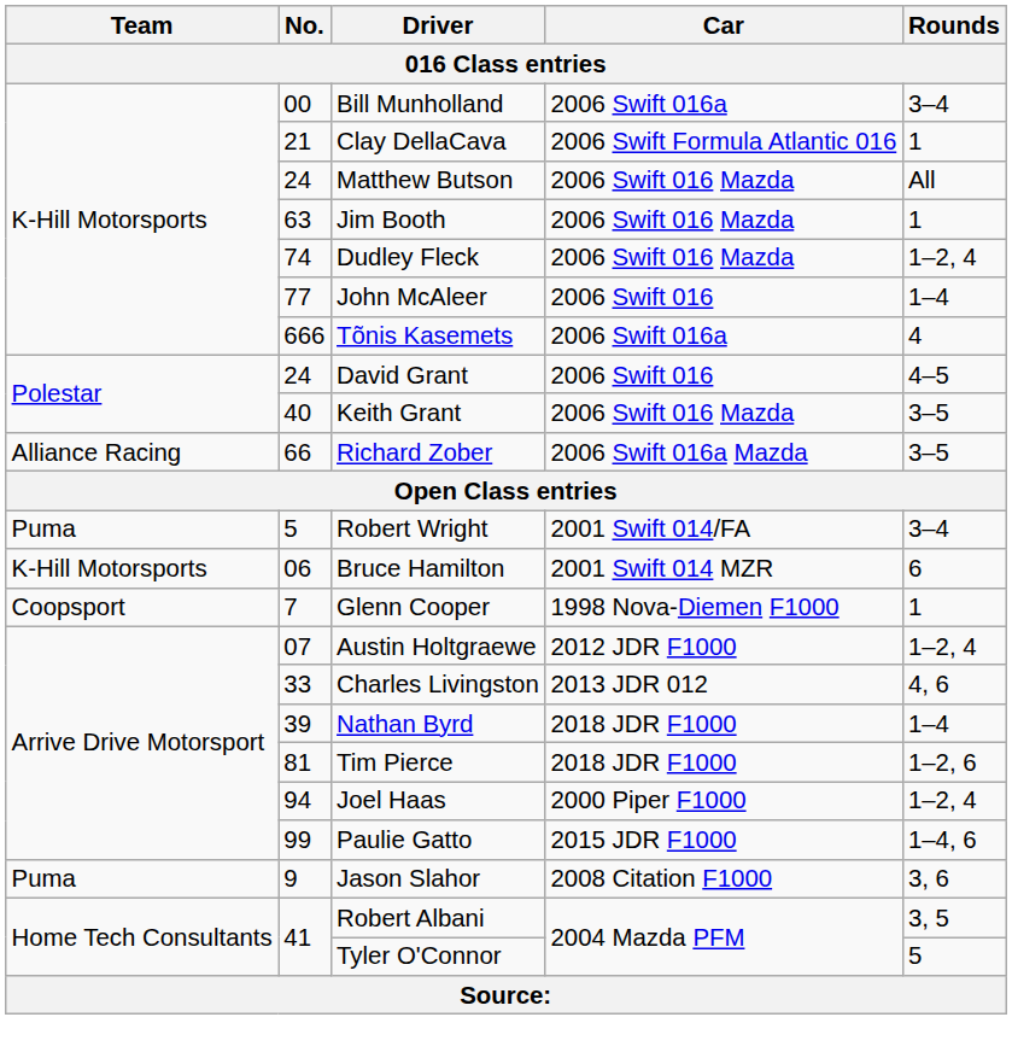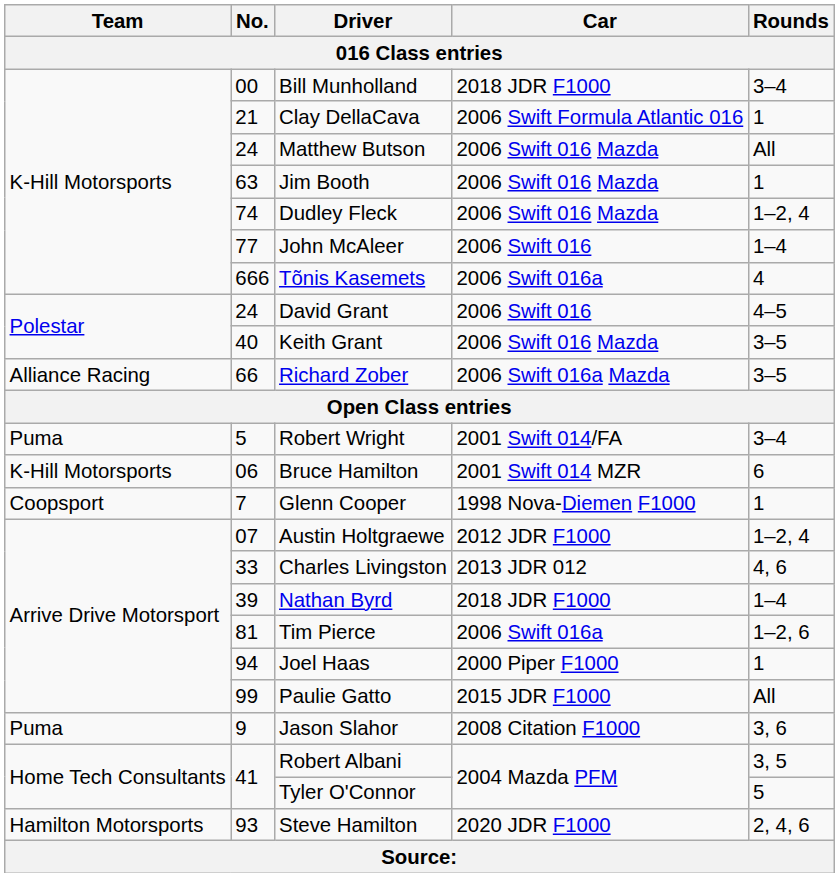Bill Munholland | Car: 2006 Swift 016a -> 2018 JDR F1000
Tim Pierce | Car: 2018 JDR F1000 -> 2006 Swift 016a
Joel Haas | Rounds: 1–2, 4 -> 1
Paulie Gatto | Rounds: 1–4, 6 -> All
+ row: Hamilton Motorsports | 93 | Steve Hamilton | 2020 JDR F1000 | 2, 4, 6
